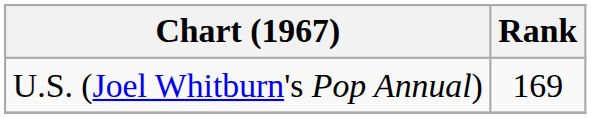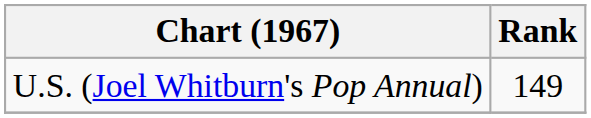U.S. (Joel Whitburn's Pop Annual) | Rank: 169 -> 149
